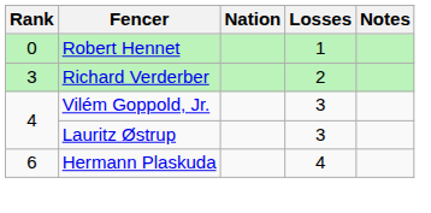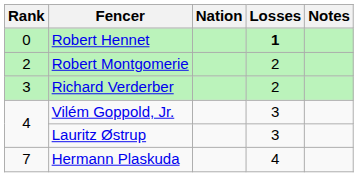Robert Hennet | Losses: normal -> bold
+ row: 2 | Robert Montgomerie | 2
Hermann Plaskuda | Rank: 6 -> 7
